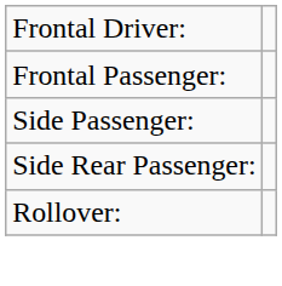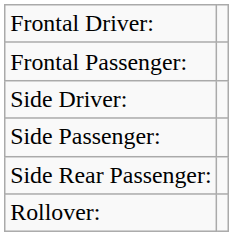+ row: Side Driver:
